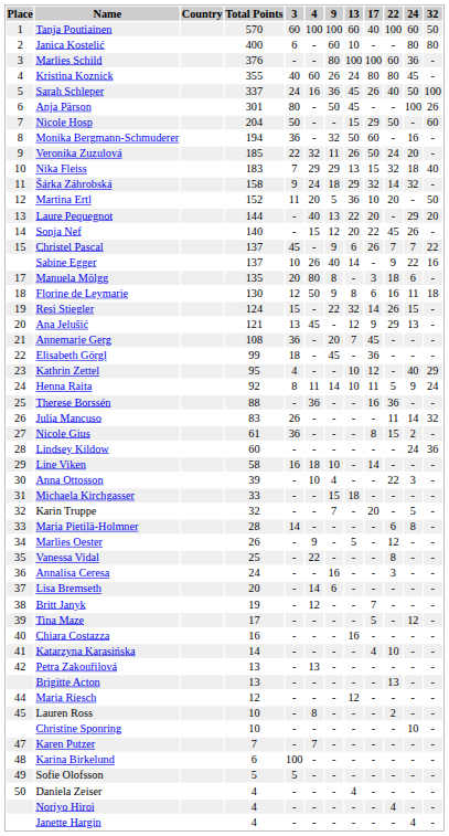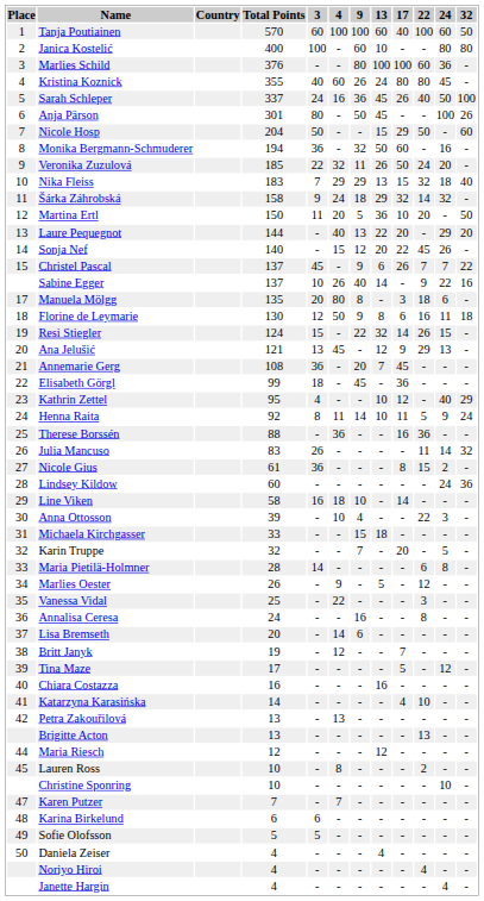Janica Kostelić | 3: 6 -> 100
Martina Ertl | Total Points: 152 -> 150
Vanessa Vidal | 22: 8 -> 3
Annalisa Ceresa | 22: 3 -> 8
Karina Birkelund | 3: 100 -> 6
